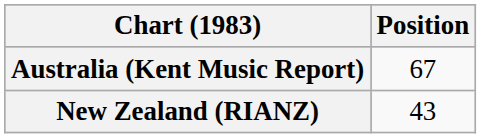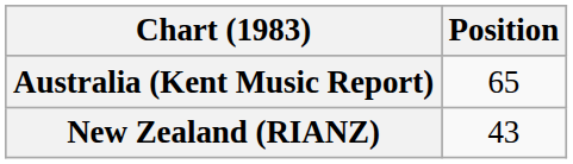Australia (Kent Music Report) | Position: 67 -> 65
